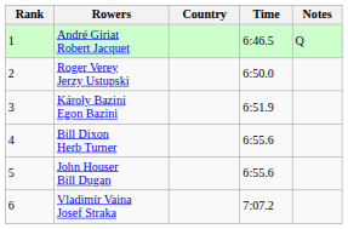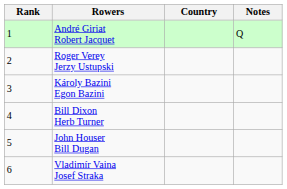- column: Time | 6:46.5 | 6:50.0 | 6:51.9 | 6:55.6 | 6:55.6 | 7:07.2
